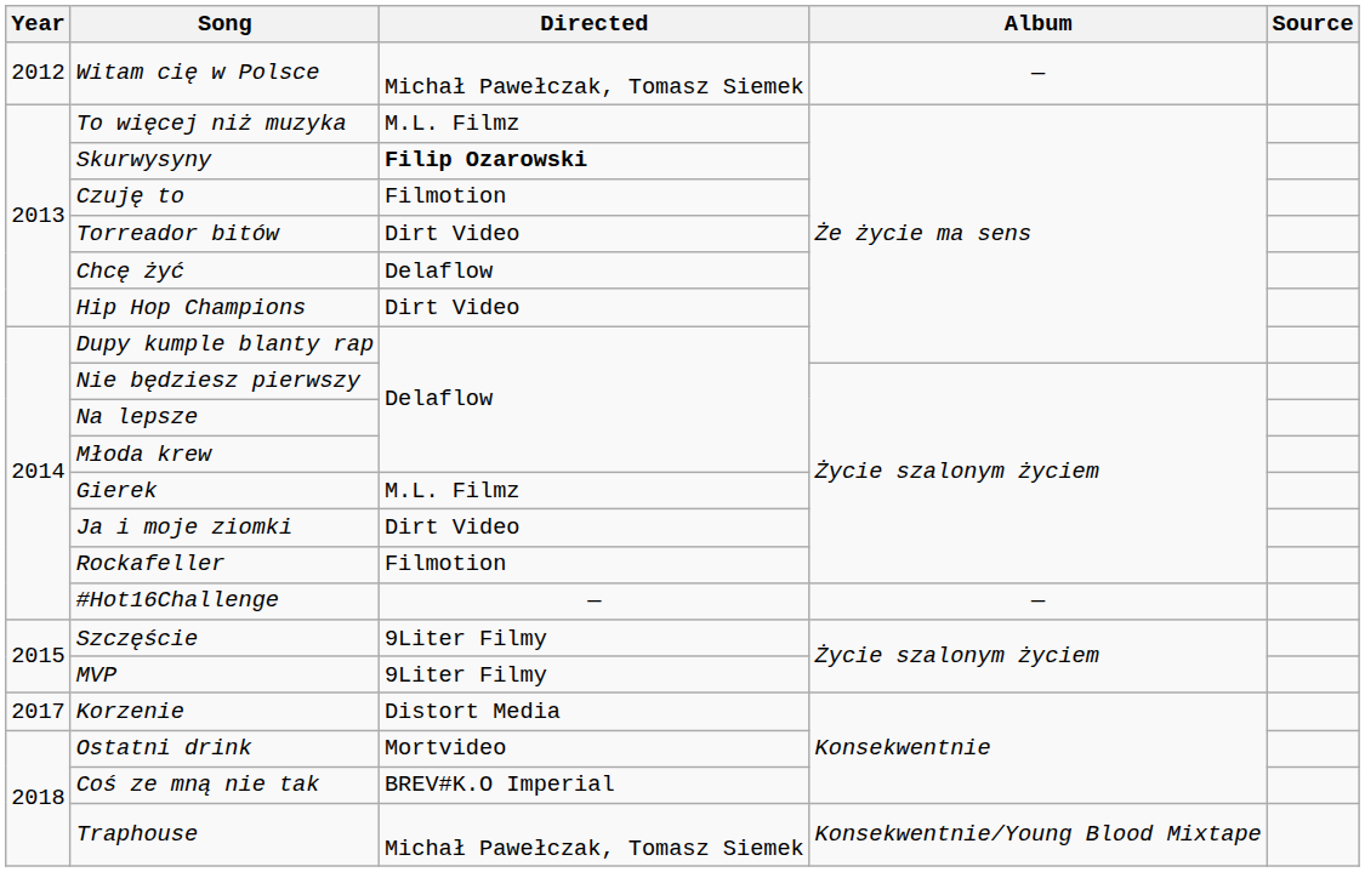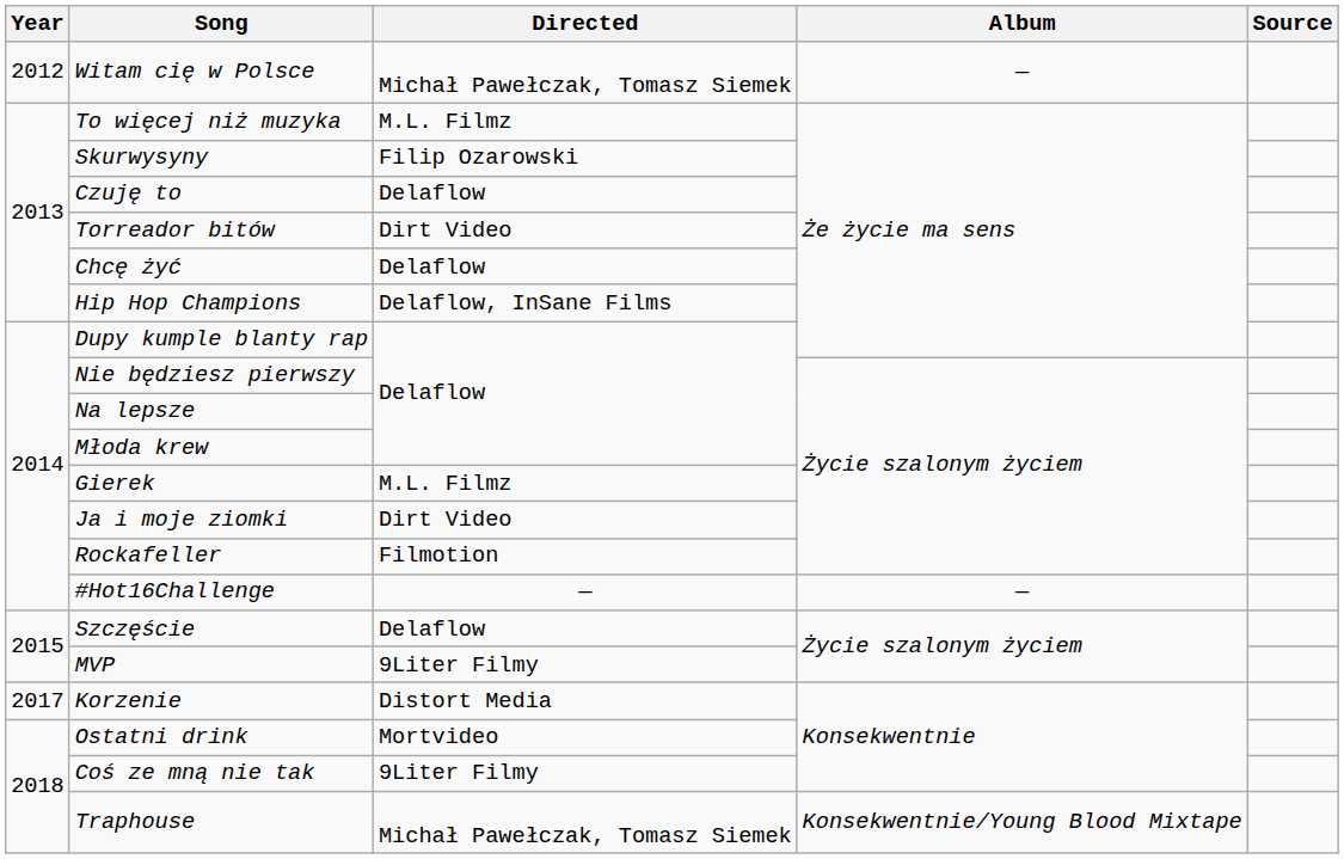Skurwysyny | Directed: bold -> normal
Czuję to | Directed: Filmotion -> Delaflow
Hip Hop Champions | Directed: Dirt Video -> Delaflow, InSane Films
Szczęście | Directed: 9Liter Filmy -> Delaflow
Coś ze mną nie tak | Directed: BREV#K.O Imperial -> 9Liter Filmy
